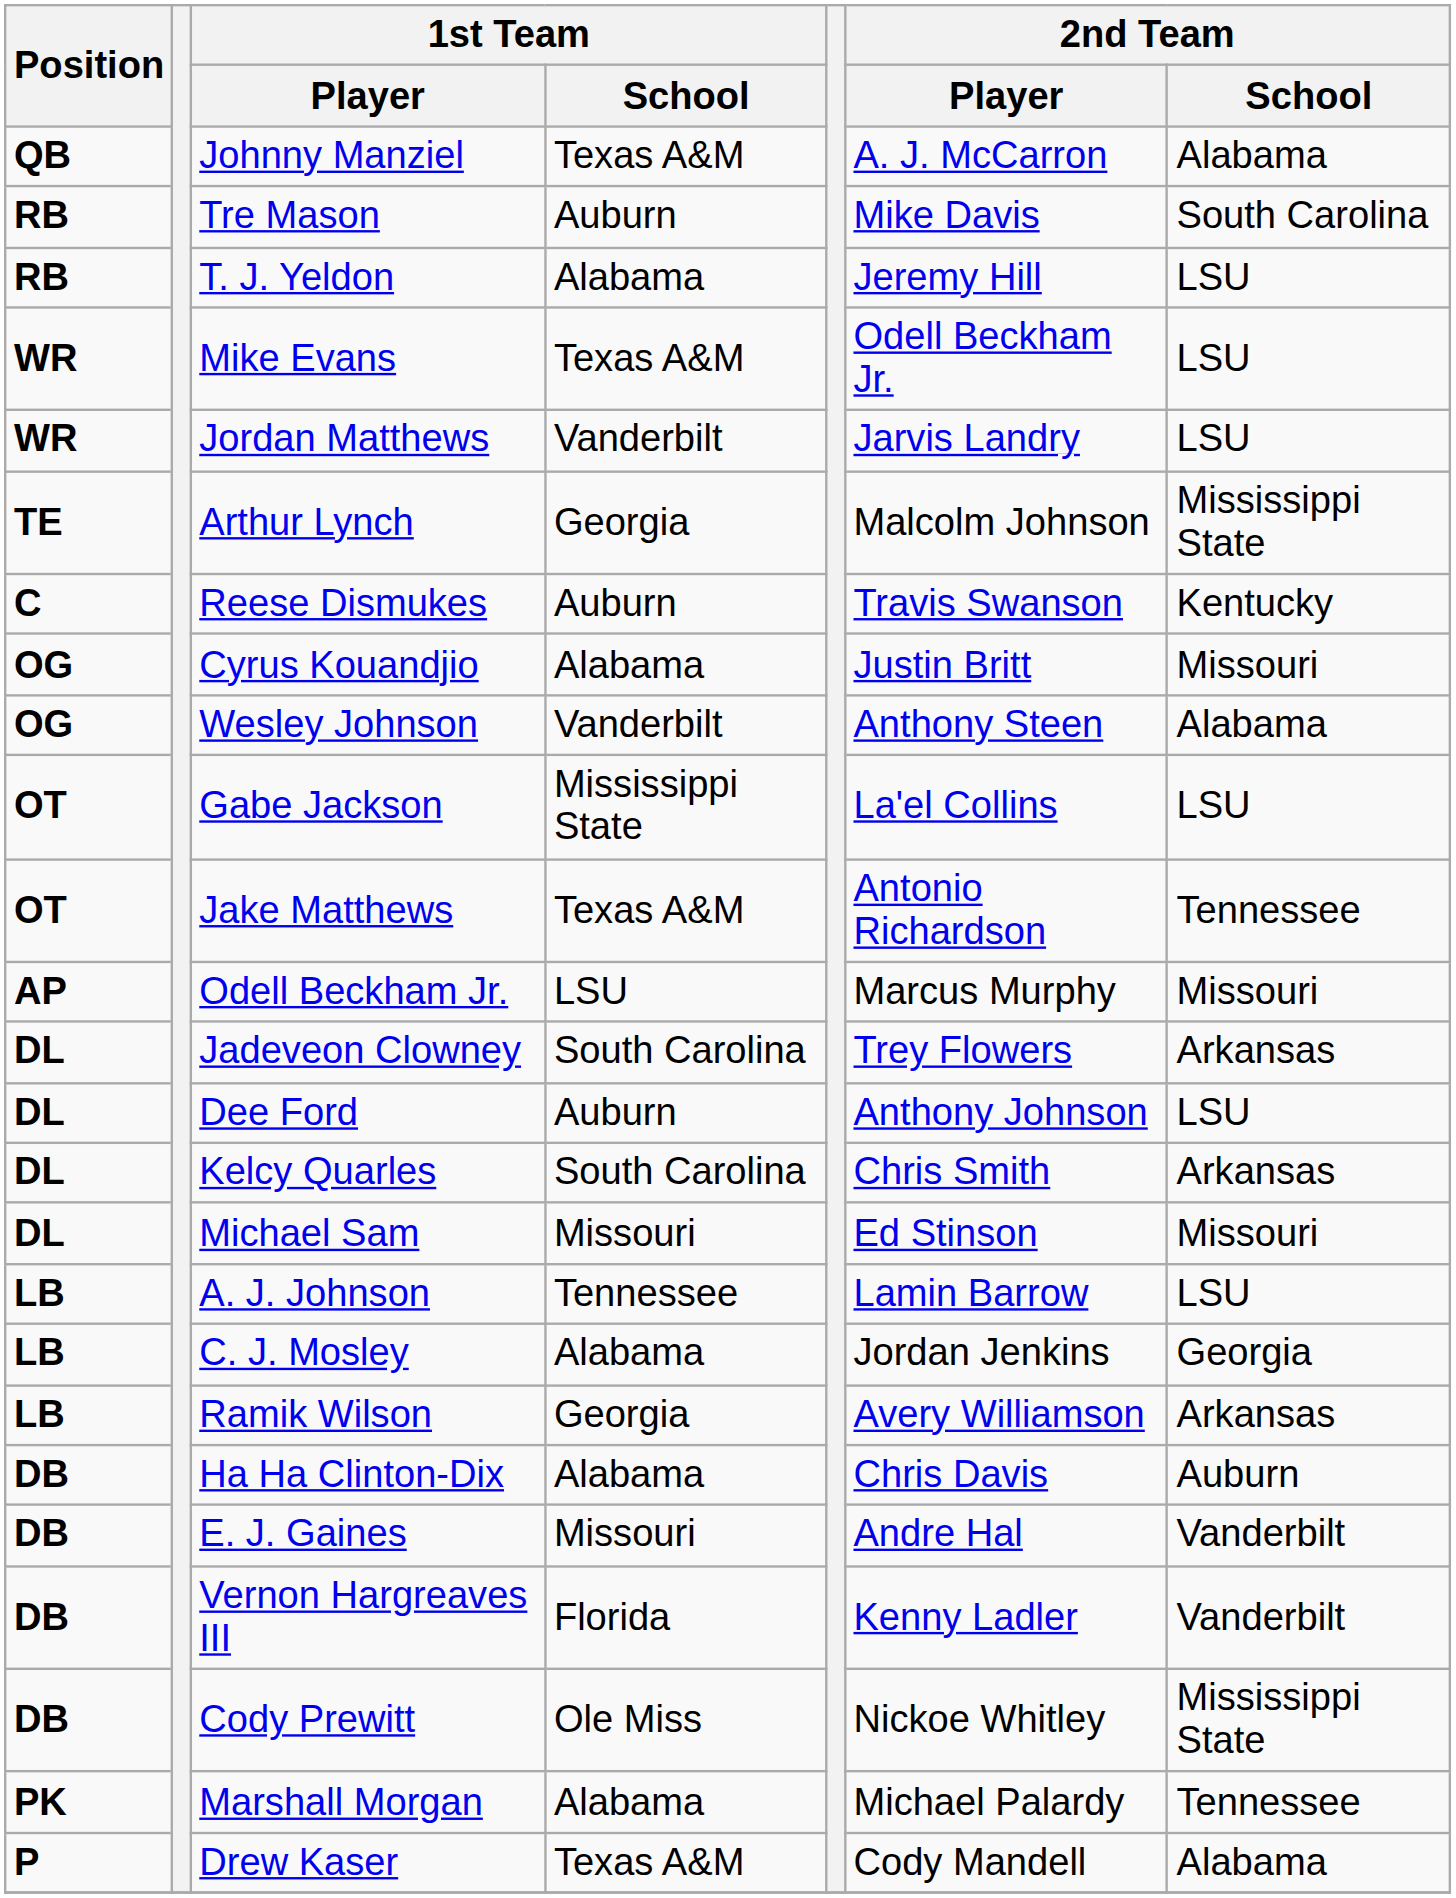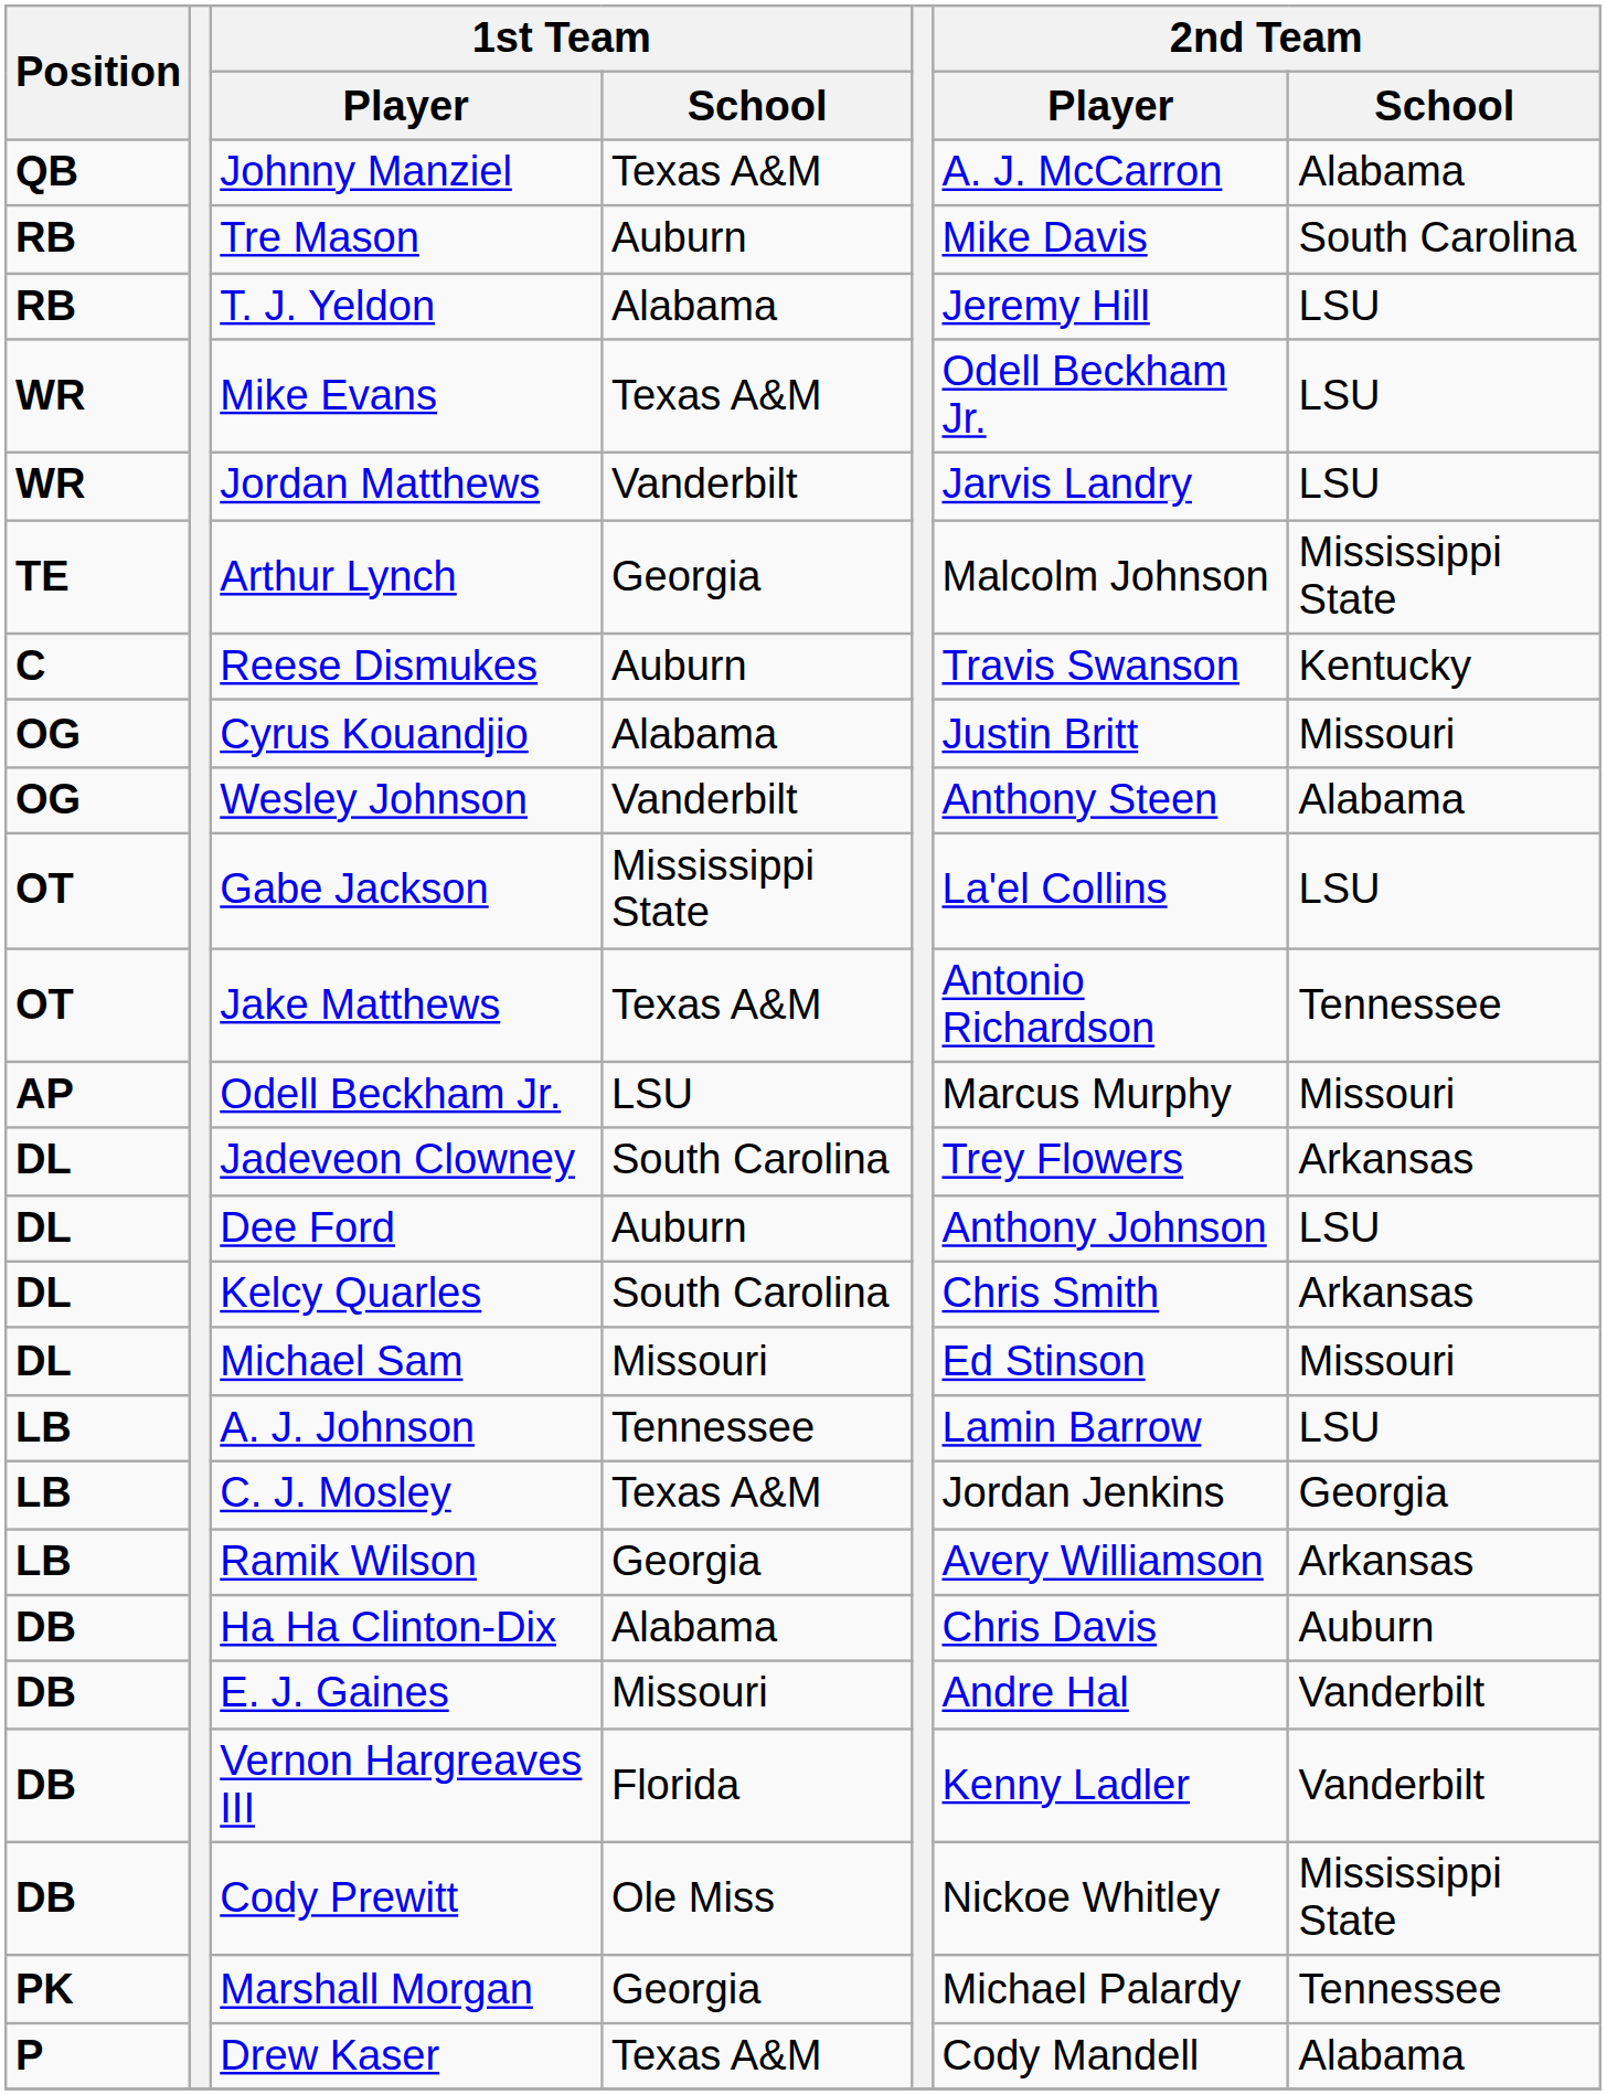C. J. Mosley | 1st Team / School: Alabama -> Texas A&M
Marshall Morgan | 1st Team / School: Alabama -> Georgia
